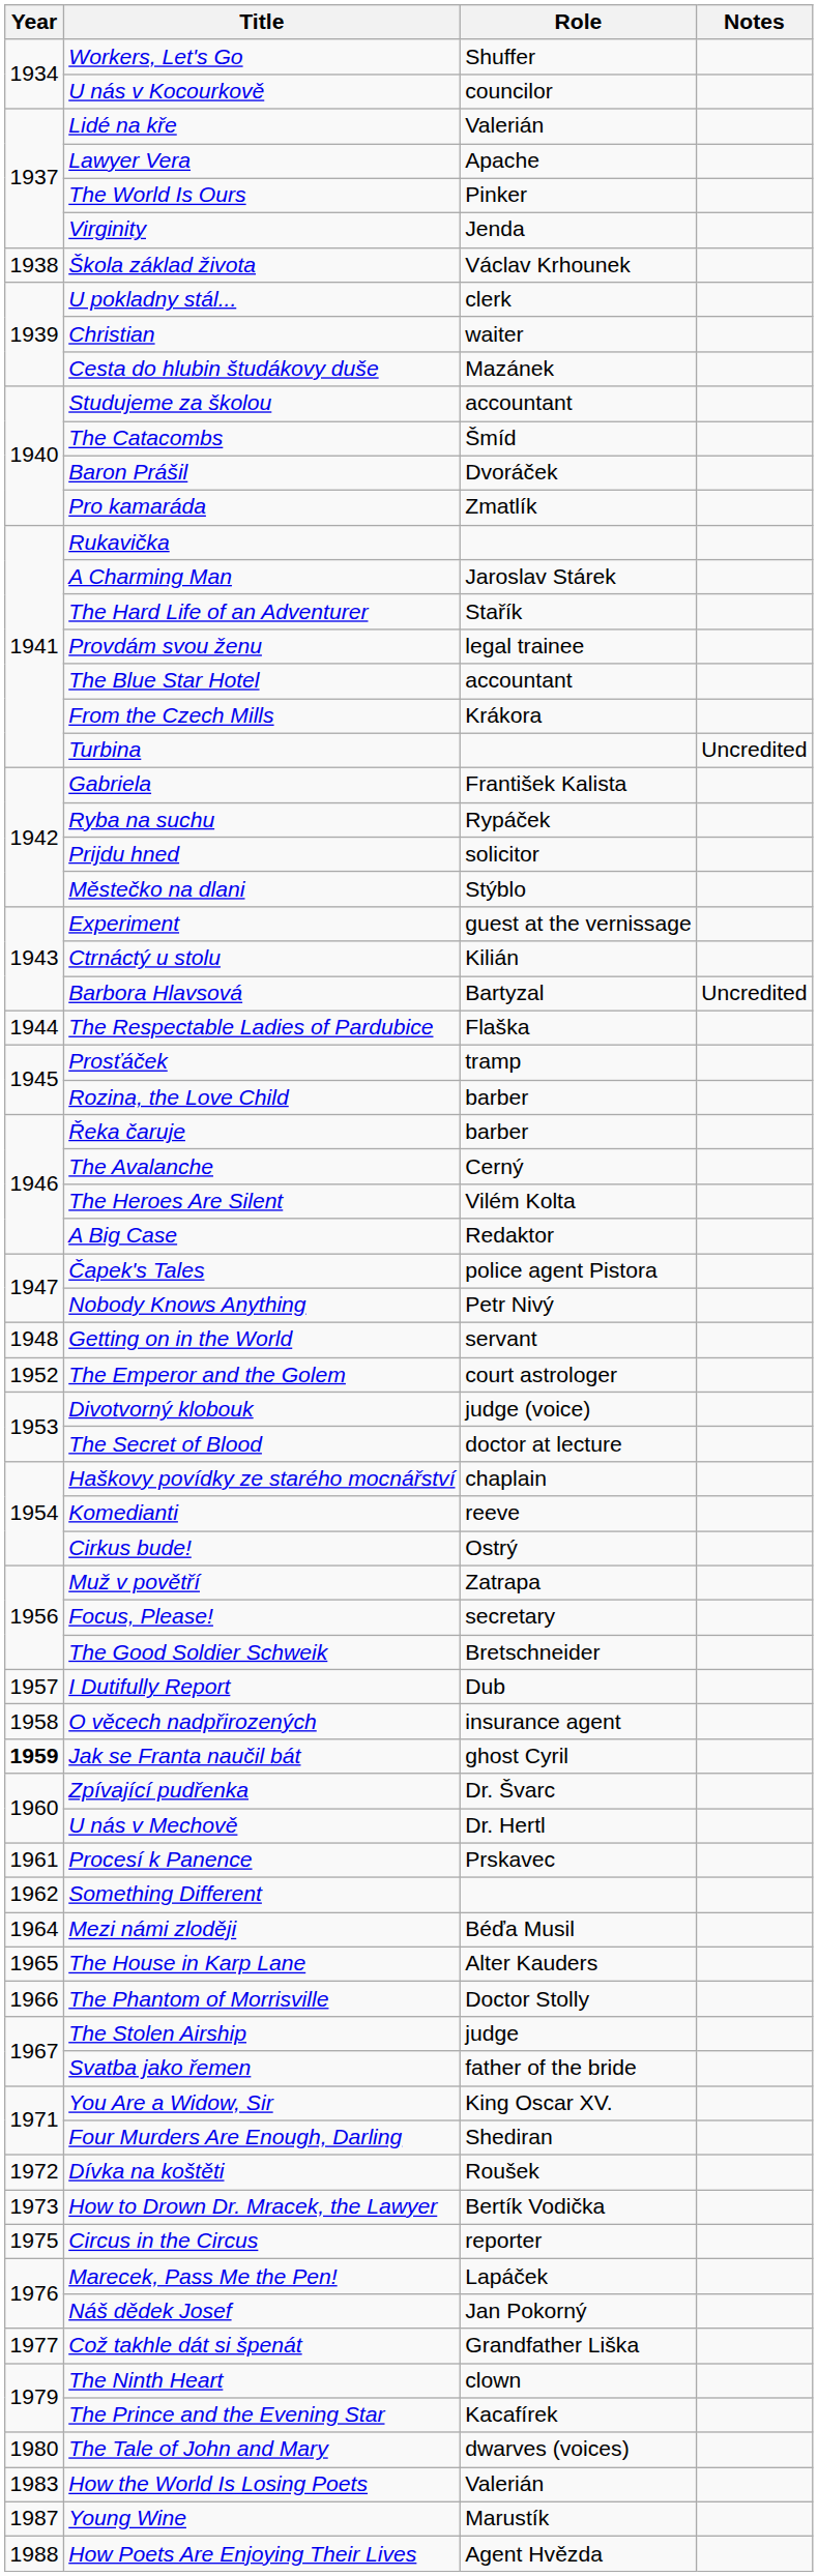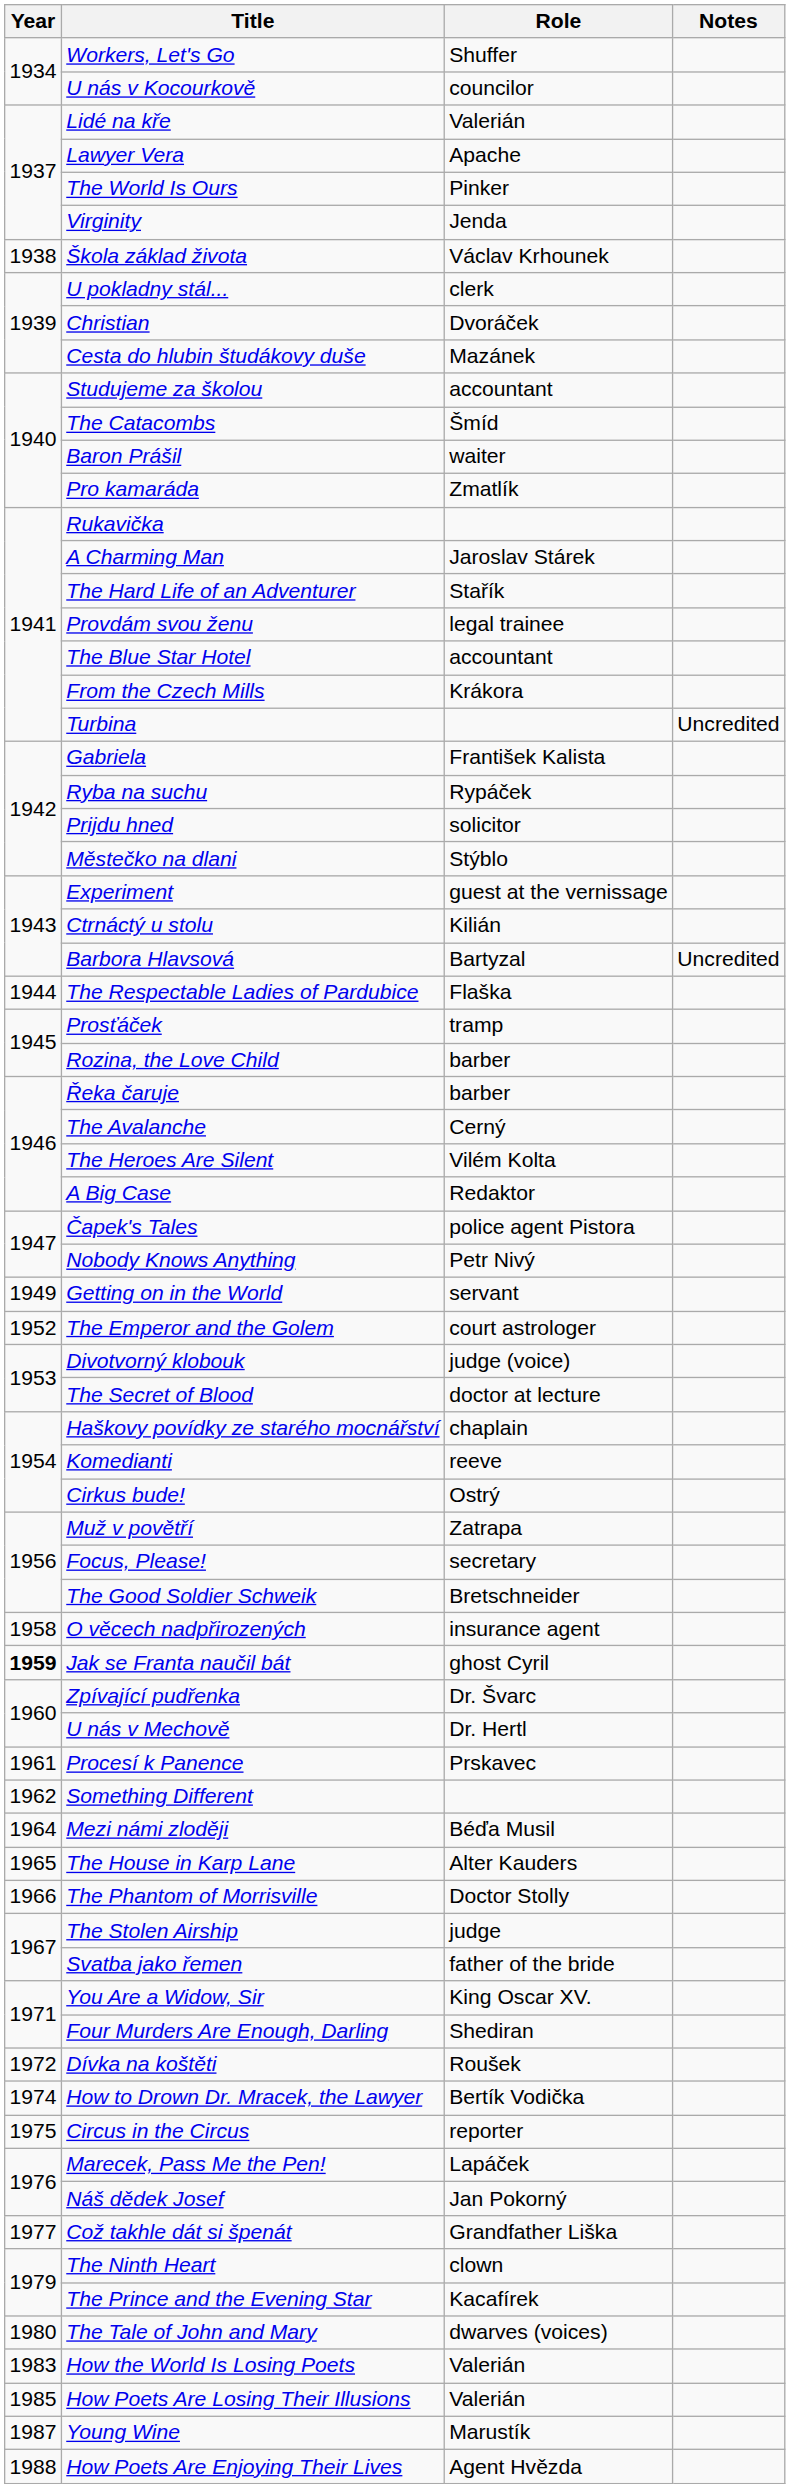Christian | Role: waiter -> Dvoráček
Baron Prášil | Role: Dvoráček -> waiter
Getting on in the World | Year: 1948 -> 1949
- row: 1957 | I Dutifully Report | Dub
How to Drown Dr. Mracek, the Lawyer | Year: 1973 -> 1974
+ row: 1985 | How Poets Are Losing Their Illusions | Valerián
